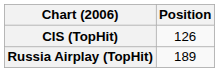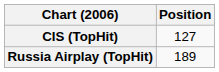CIS (TopHit) | Position: 126 -> 127
